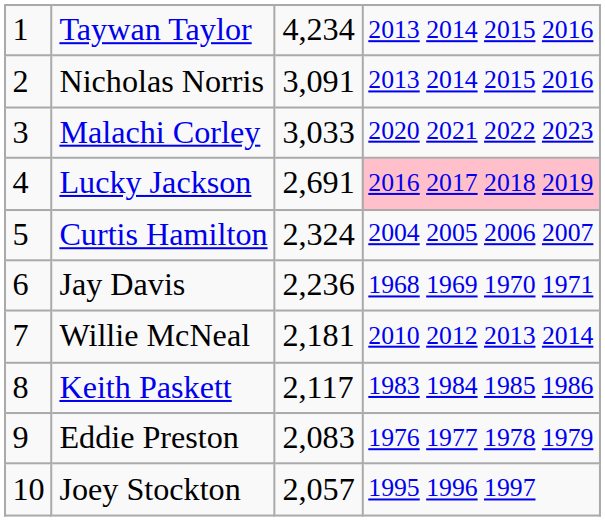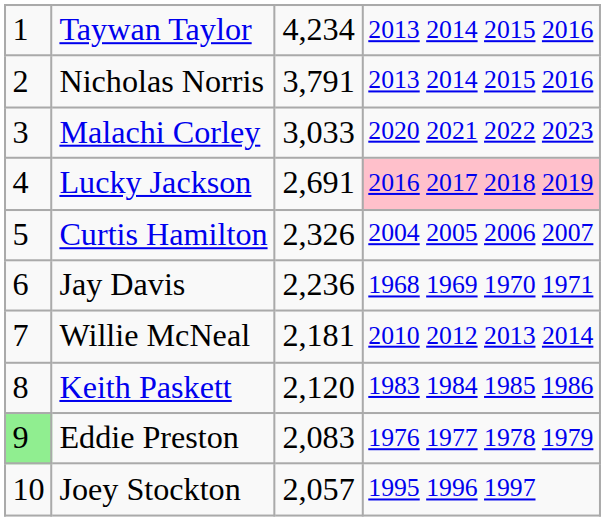Nicholas Norris | column 3: 3,091 -> 3,791
Curtis Hamilton | column 3: 2,324 -> 2,326
Keith Paskett | column 3: 2,117 -> 2,120
Eddie Preston | column 1: no background -> lightgreen background
